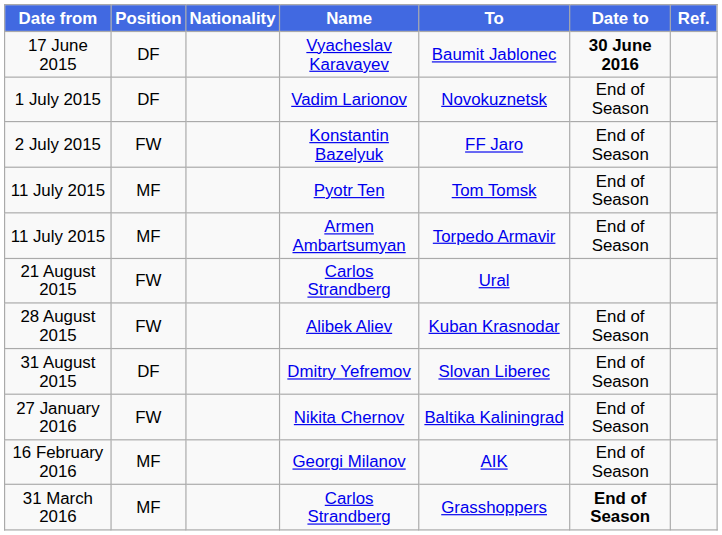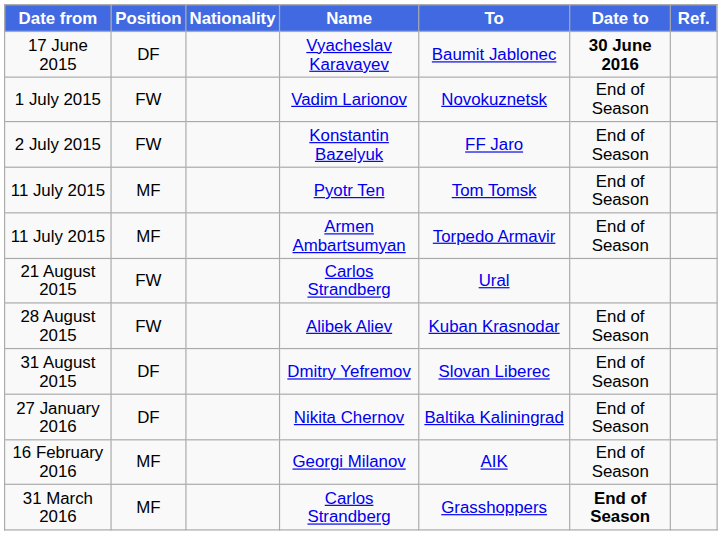1 July 2015 | Position: DF -> FW
27 January 2016 | Position: FW -> DF
